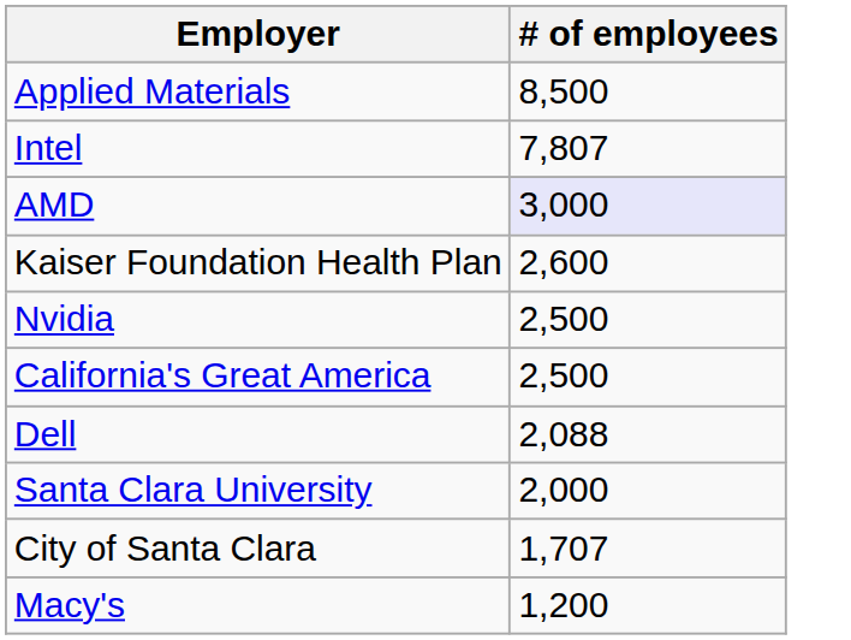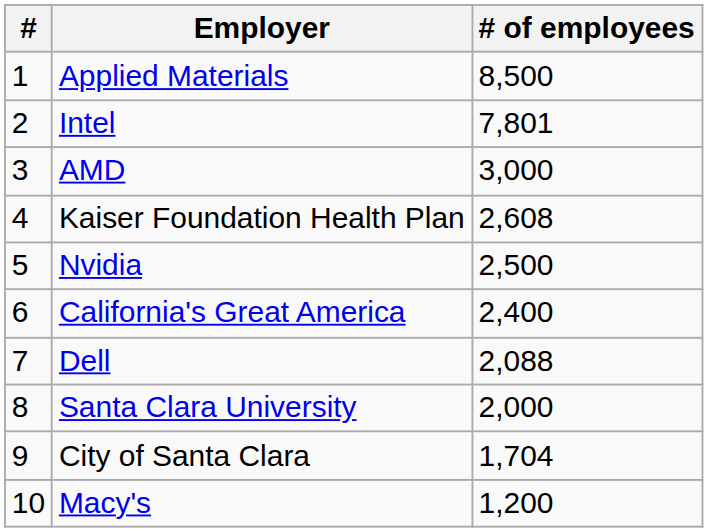+ column: # | 1 | 2 | 3 | 4 | 5 | 6 | 7 | 8 | 9 | 10
Intel | # of employees: 7,807 -> 7,801
AMD | # of employees: lavender background -> no background
Kaiser Foundation Health Plan | # of employees: 2,600 -> 2,608
California's Great America | # of employees: 2,500 -> 2,400
City of Santa Clara | # of employees: 1,707 -> 1,704
